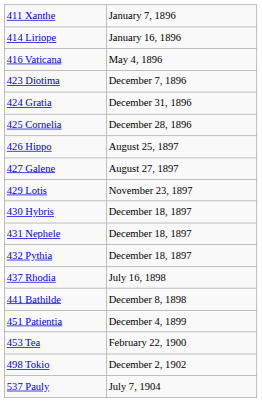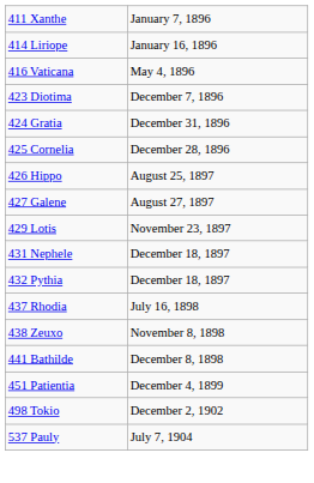- row: 430 Hybris | December 18, 1897
+ row: 438 Zeuxo | November 8, 1898
- row: 453 Tea | February 22, 1900
